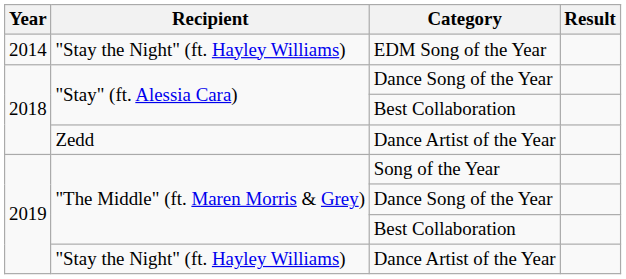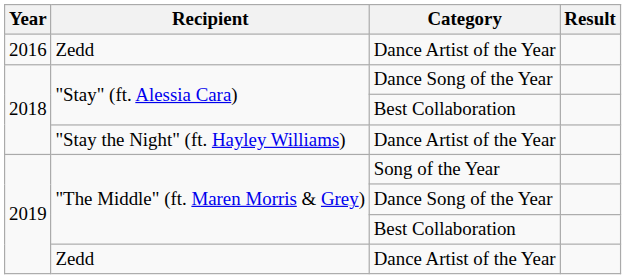- row: 2014 | "Stay the Night" (ft. Hayley Williams) | EDM Song of the Year
+ row: 2016 | Zedd | Dance Artist of the Year
2018 / Dance Artist of the Year | Recipient: Zedd -> "Stay the Night" (ft. Hayley Williams)
2019 / Dance Artist of the Year | Recipient: "Stay the Night" (ft. Hayley Williams) -> Zedd
